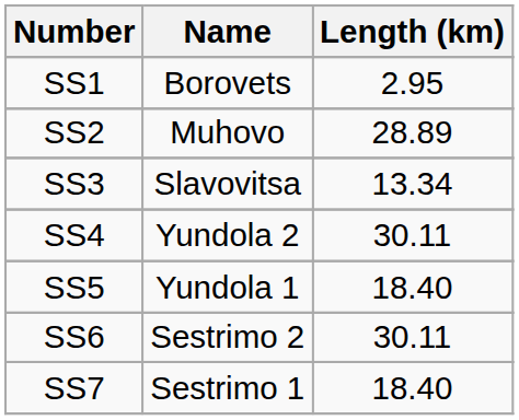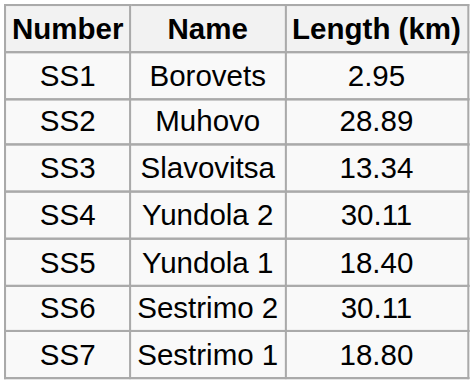SS7 | Length (km): 18.40 -> 18.80
